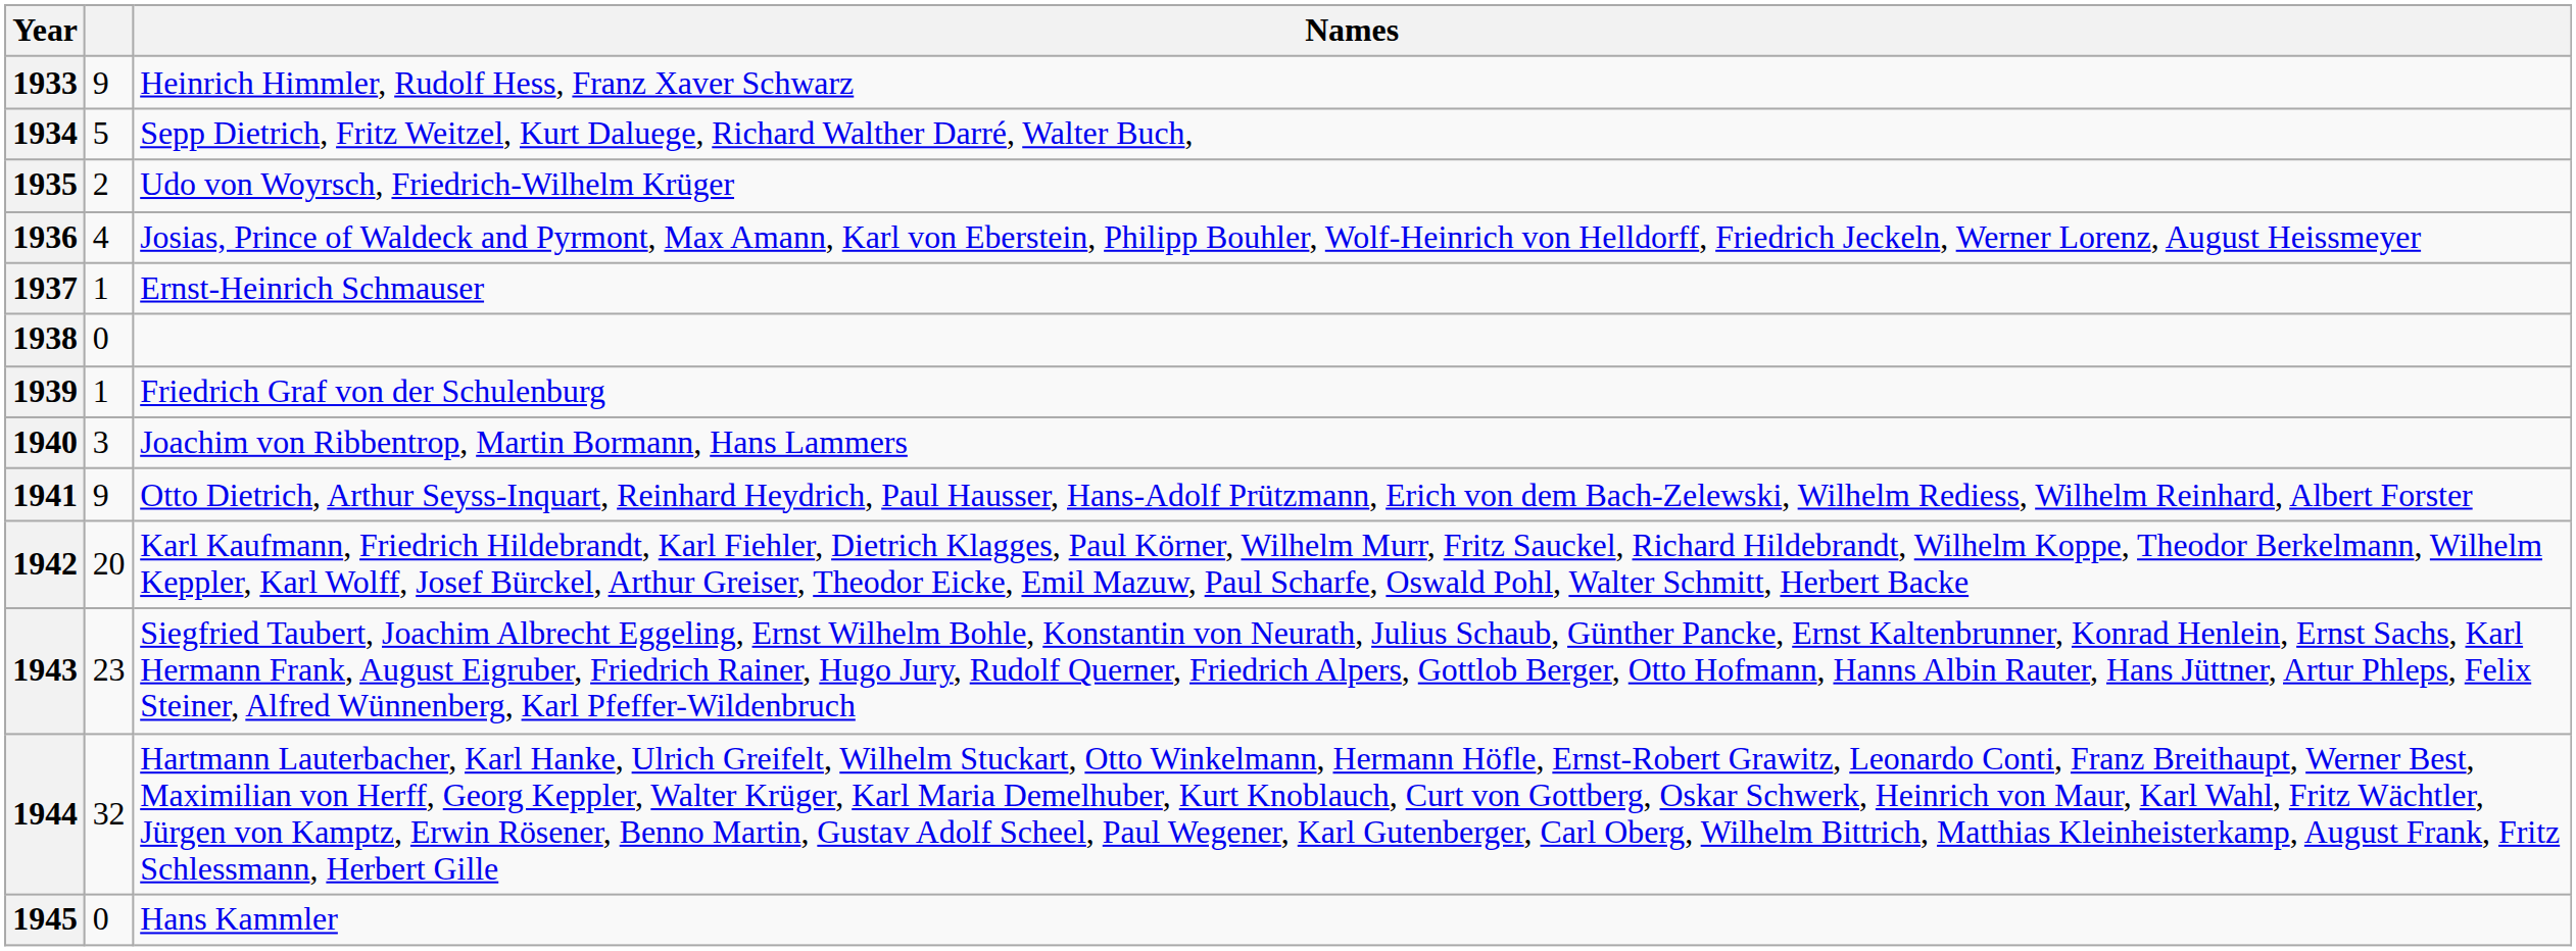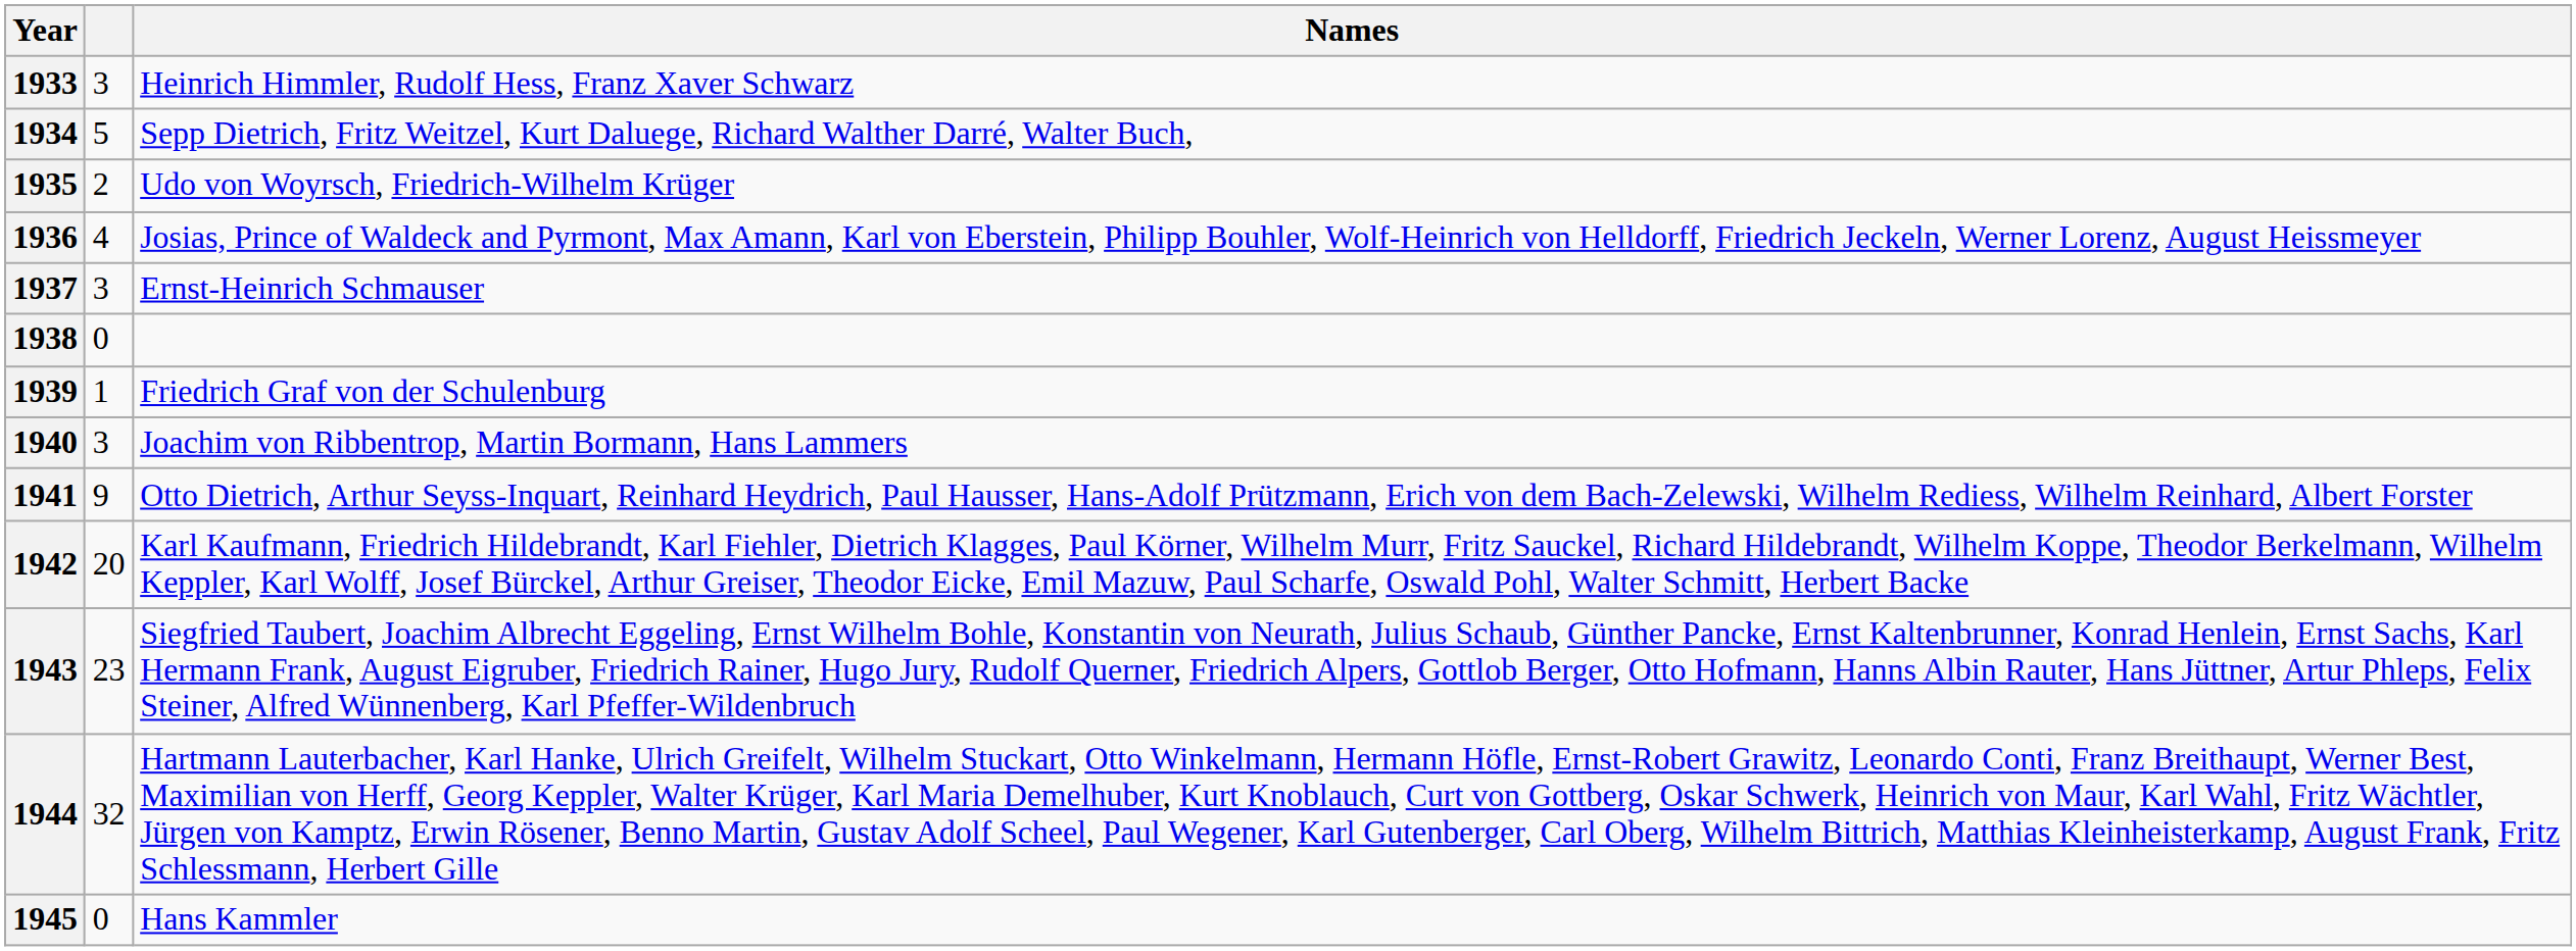1933 | column 2: 9 -> 3
1937 | column 2: 1 -> 3
